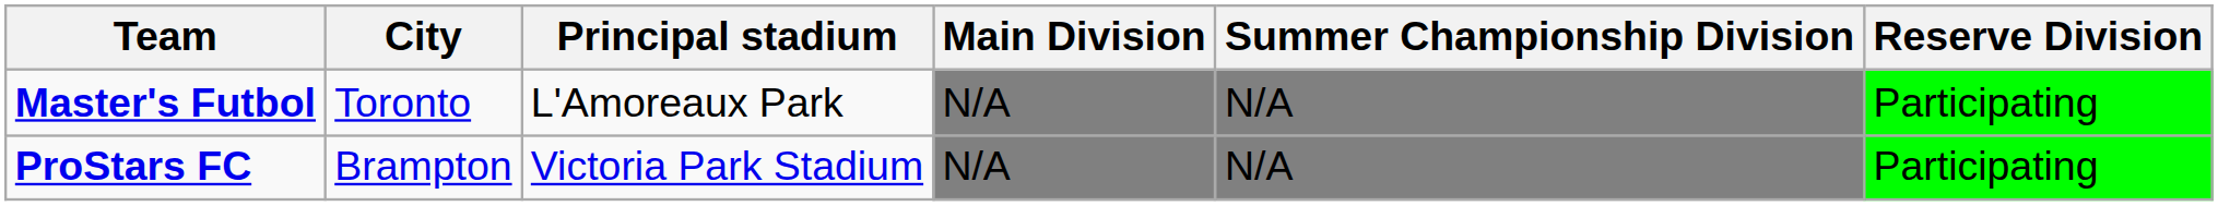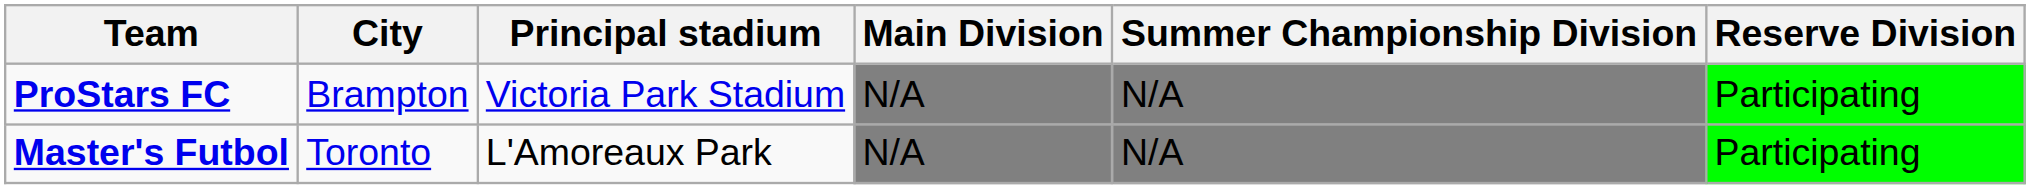rows swapped: Master's Futbol <-> ProStars FC
